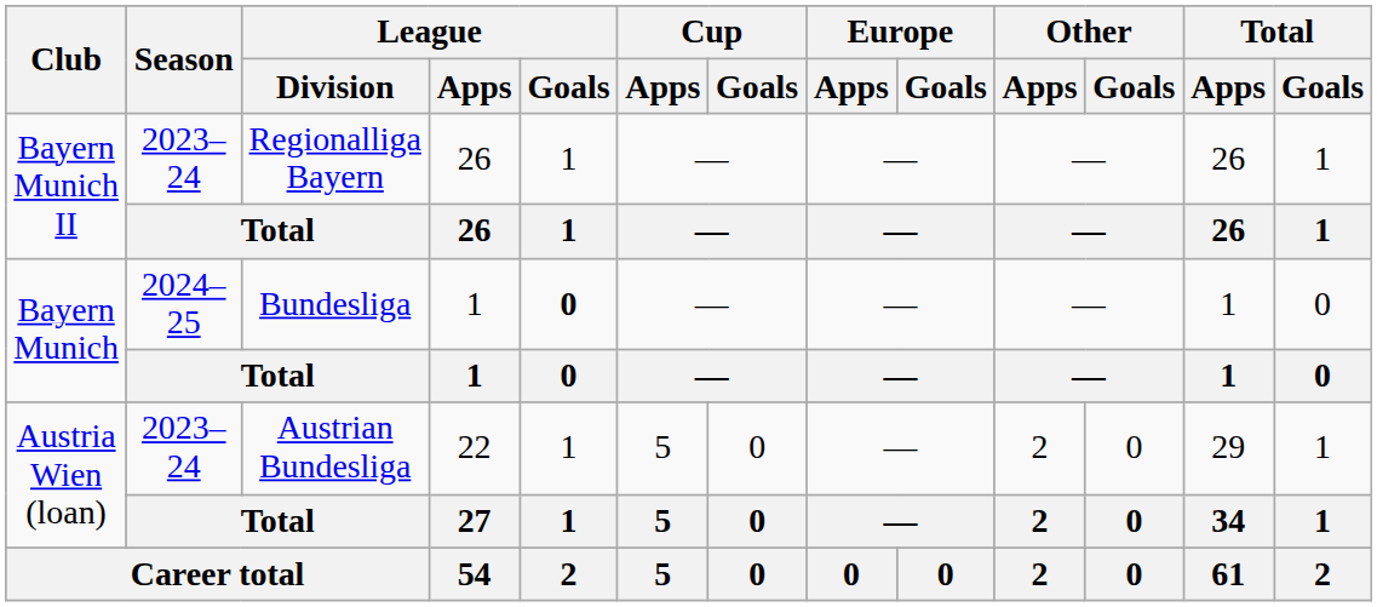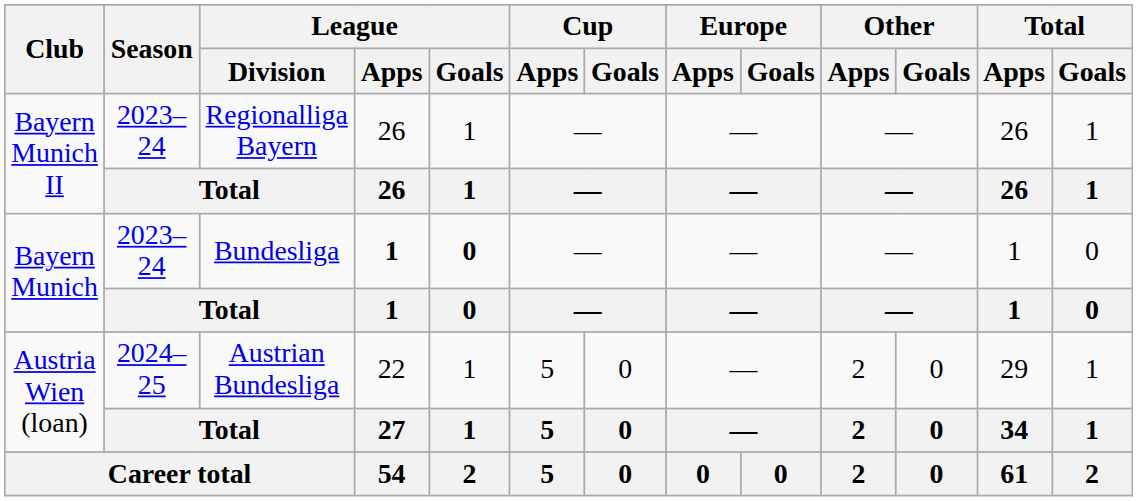Bayern Munich / Bundesliga | Season: 2024–25 -> 2023–24
Bayern Munich / Bundesliga | League / Apps: normal -> bold
Austria Wien (loan) / Austrian Bundesliga | Season: 2023–24 -> 2024–25
